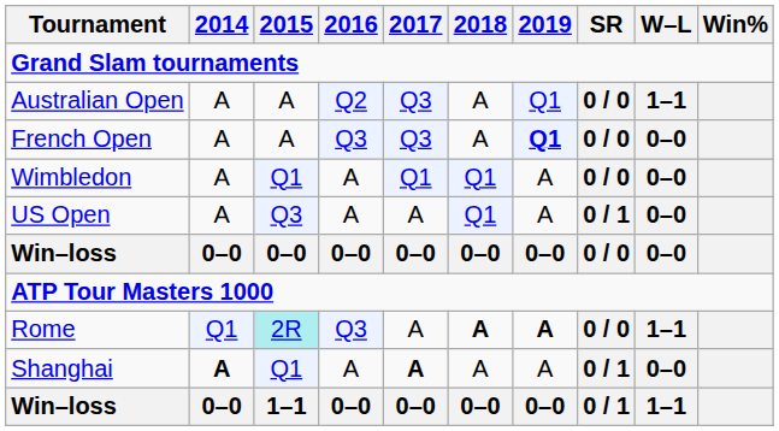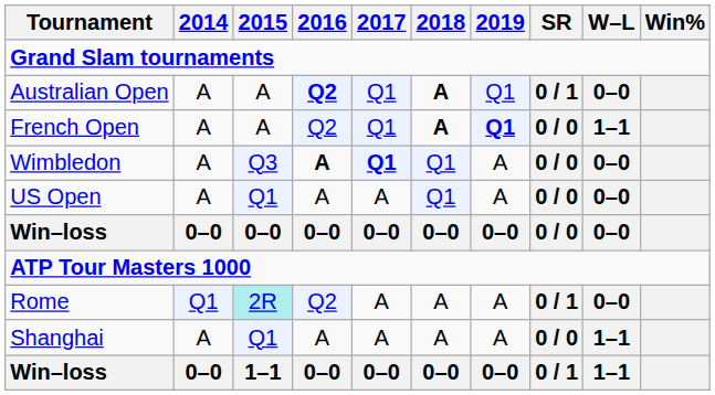Australian Open | 2016: normal -> bold
Australian Open | 2017: Q3 -> Q1
Australian Open | 2018: normal -> bold
Australian Open | SR: 0 / 0 -> 0 / 1
Australian Open | W–L: 1–1 -> 0–0
French Open | 2016: Q3 -> Q2
French Open | 2017: Q3 -> Q1
French Open | 2018: normal -> bold
French Open | W–L: 0–0 -> 1–1
Wimbledon | 2015: Q1 -> Q3
Wimbledon | 2016: normal -> bold
Wimbledon | 2017: normal -> bold
US Open | 2015: Q3 -> Q1
US Open | SR: 0 / 1 -> 0 / 0
Rome | 2016: Q3 -> Q2
Rome | 2018: bold -> normal
Rome | 2019: bold -> normal
Rome | SR: 0 / 0 -> 0 / 1
Rome | W–L: 1–1 -> 0–0
Shanghai | 2014: bold -> normal
Shanghai | 2017: bold -> normal
Shanghai | SR: 0 / 1 -> 0 / 0
Shanghai | W–L: 0–0 -> 1–1
